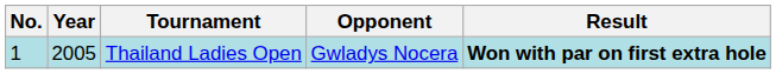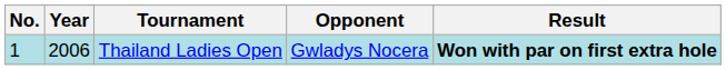Thailand Ladies Open | Year: 2005 -> 2006
